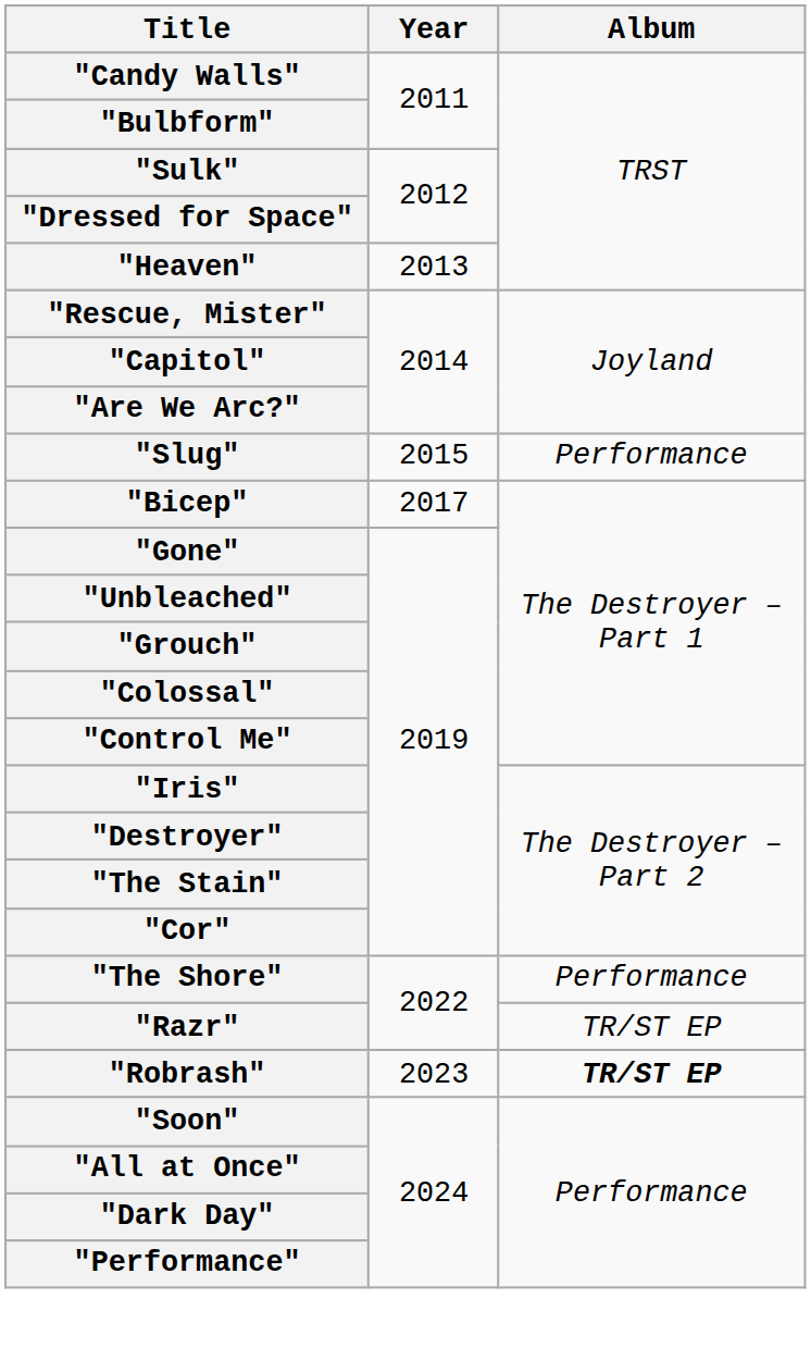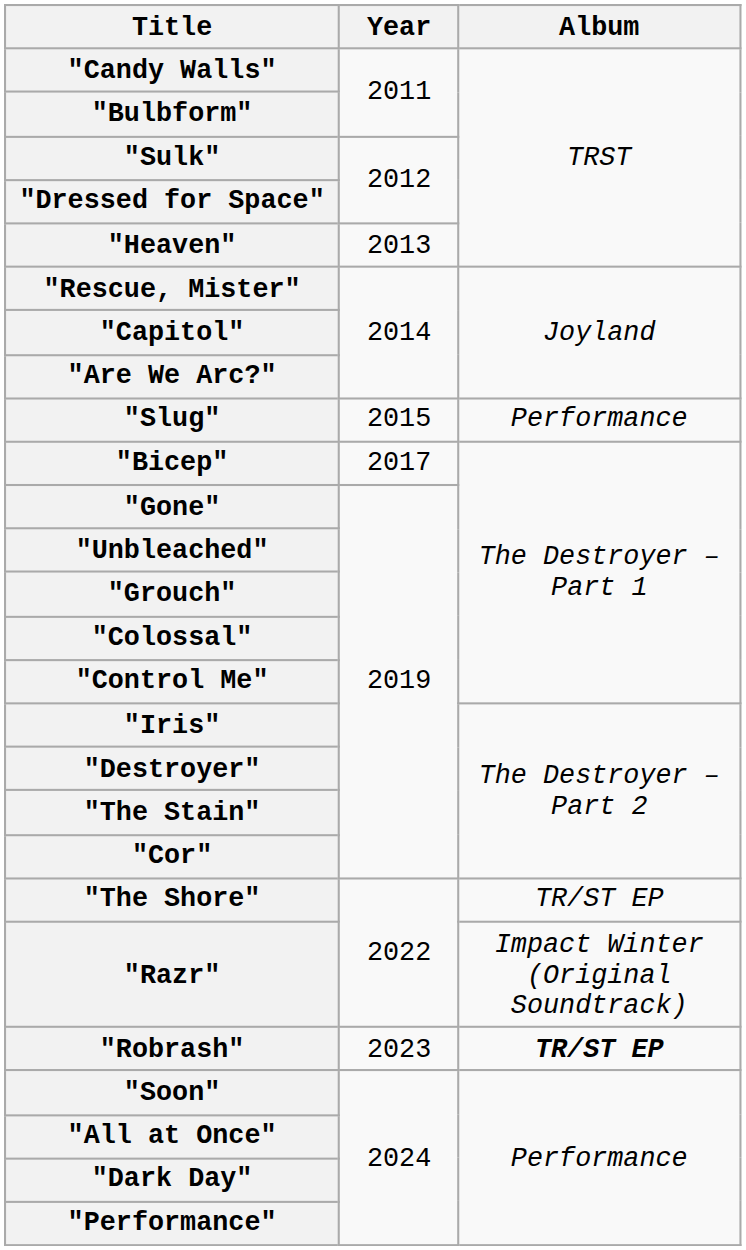"The Shore" | Album: Performance -> TR/ST EP
"Razr" | Album: TR/ST EP -> Impact Winter (Original Soundtrack)
